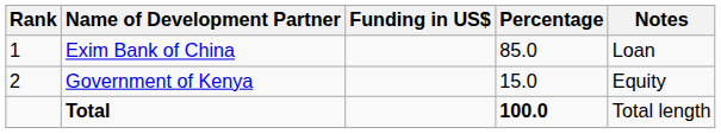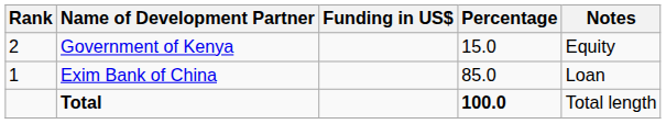rows swapped: Exim Bank of China <-> Government of Kenya
